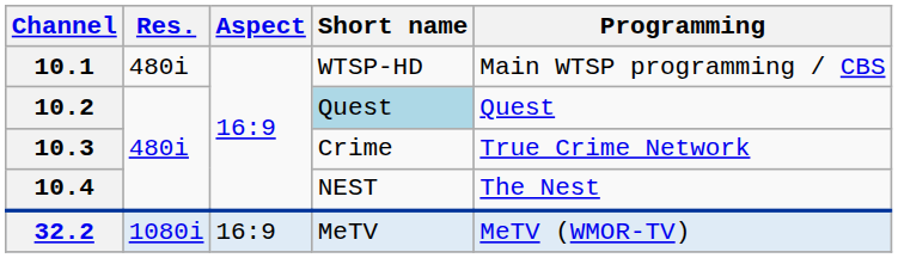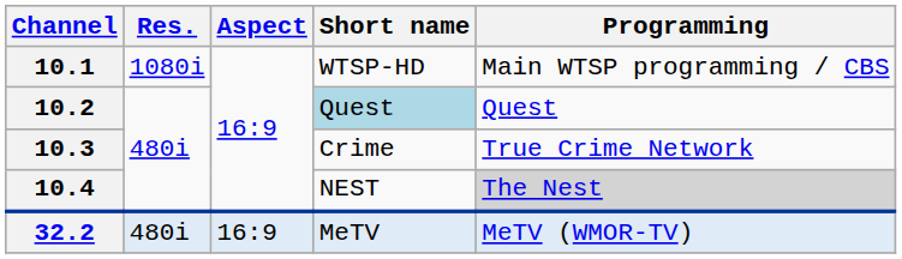10.1 | Res.: 480i -> 1080i
10.4 | Programming: no background -> lightgrey background
32.2 | Res.: 1080i -> 480i
